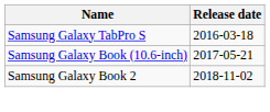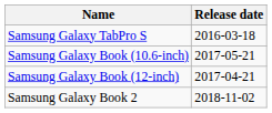+ row: Samsung Galaxy Book (12-inch) | 2017-04-21
